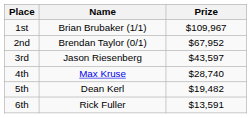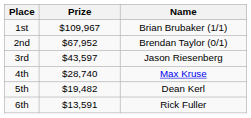columns swapped: Name <-> Prize
